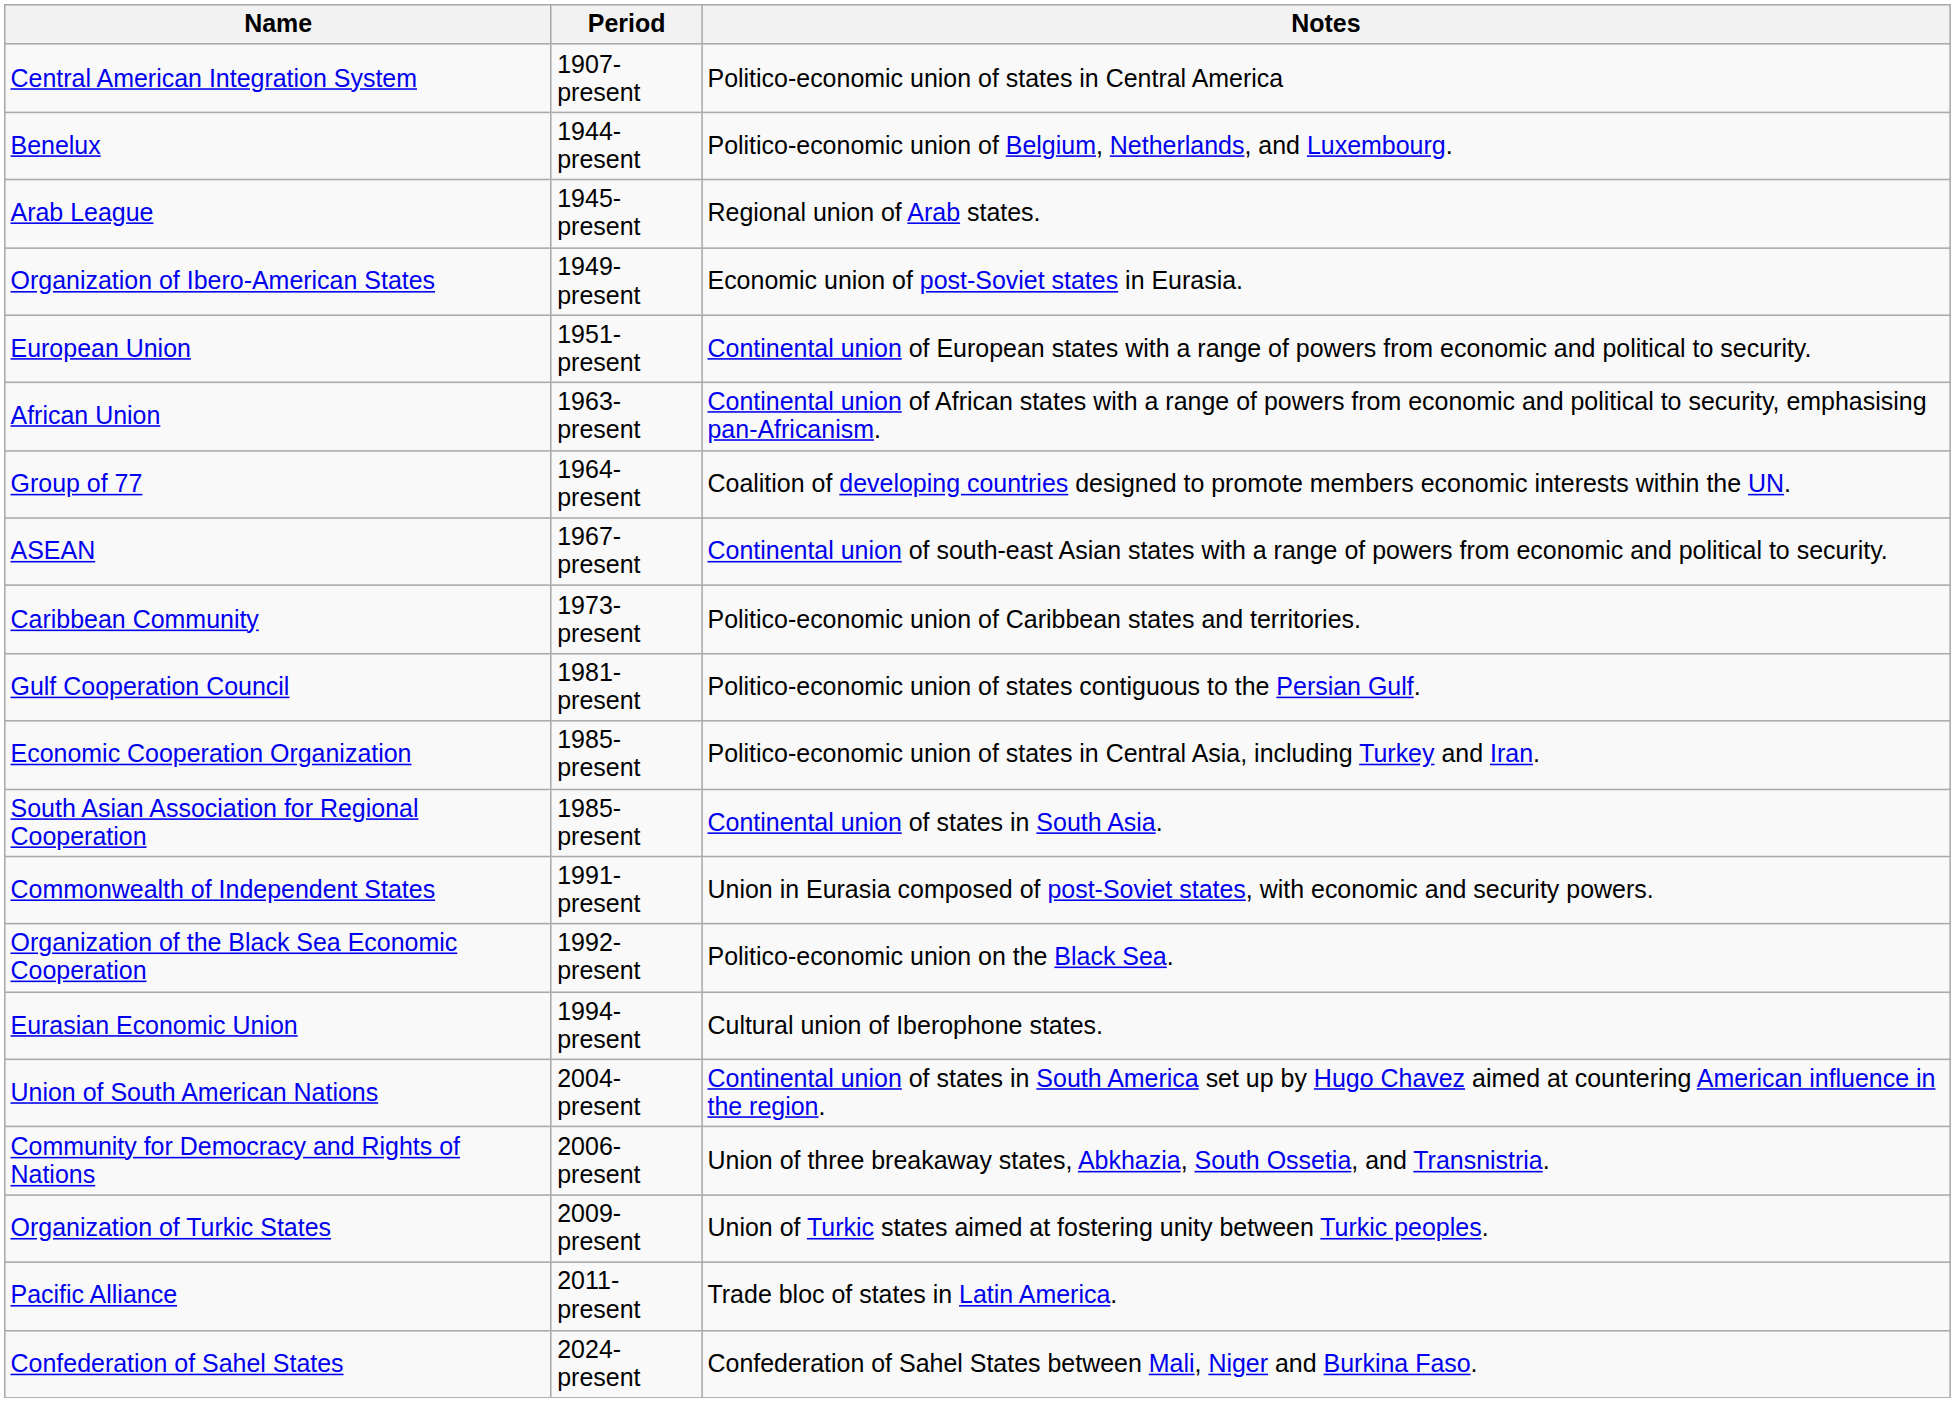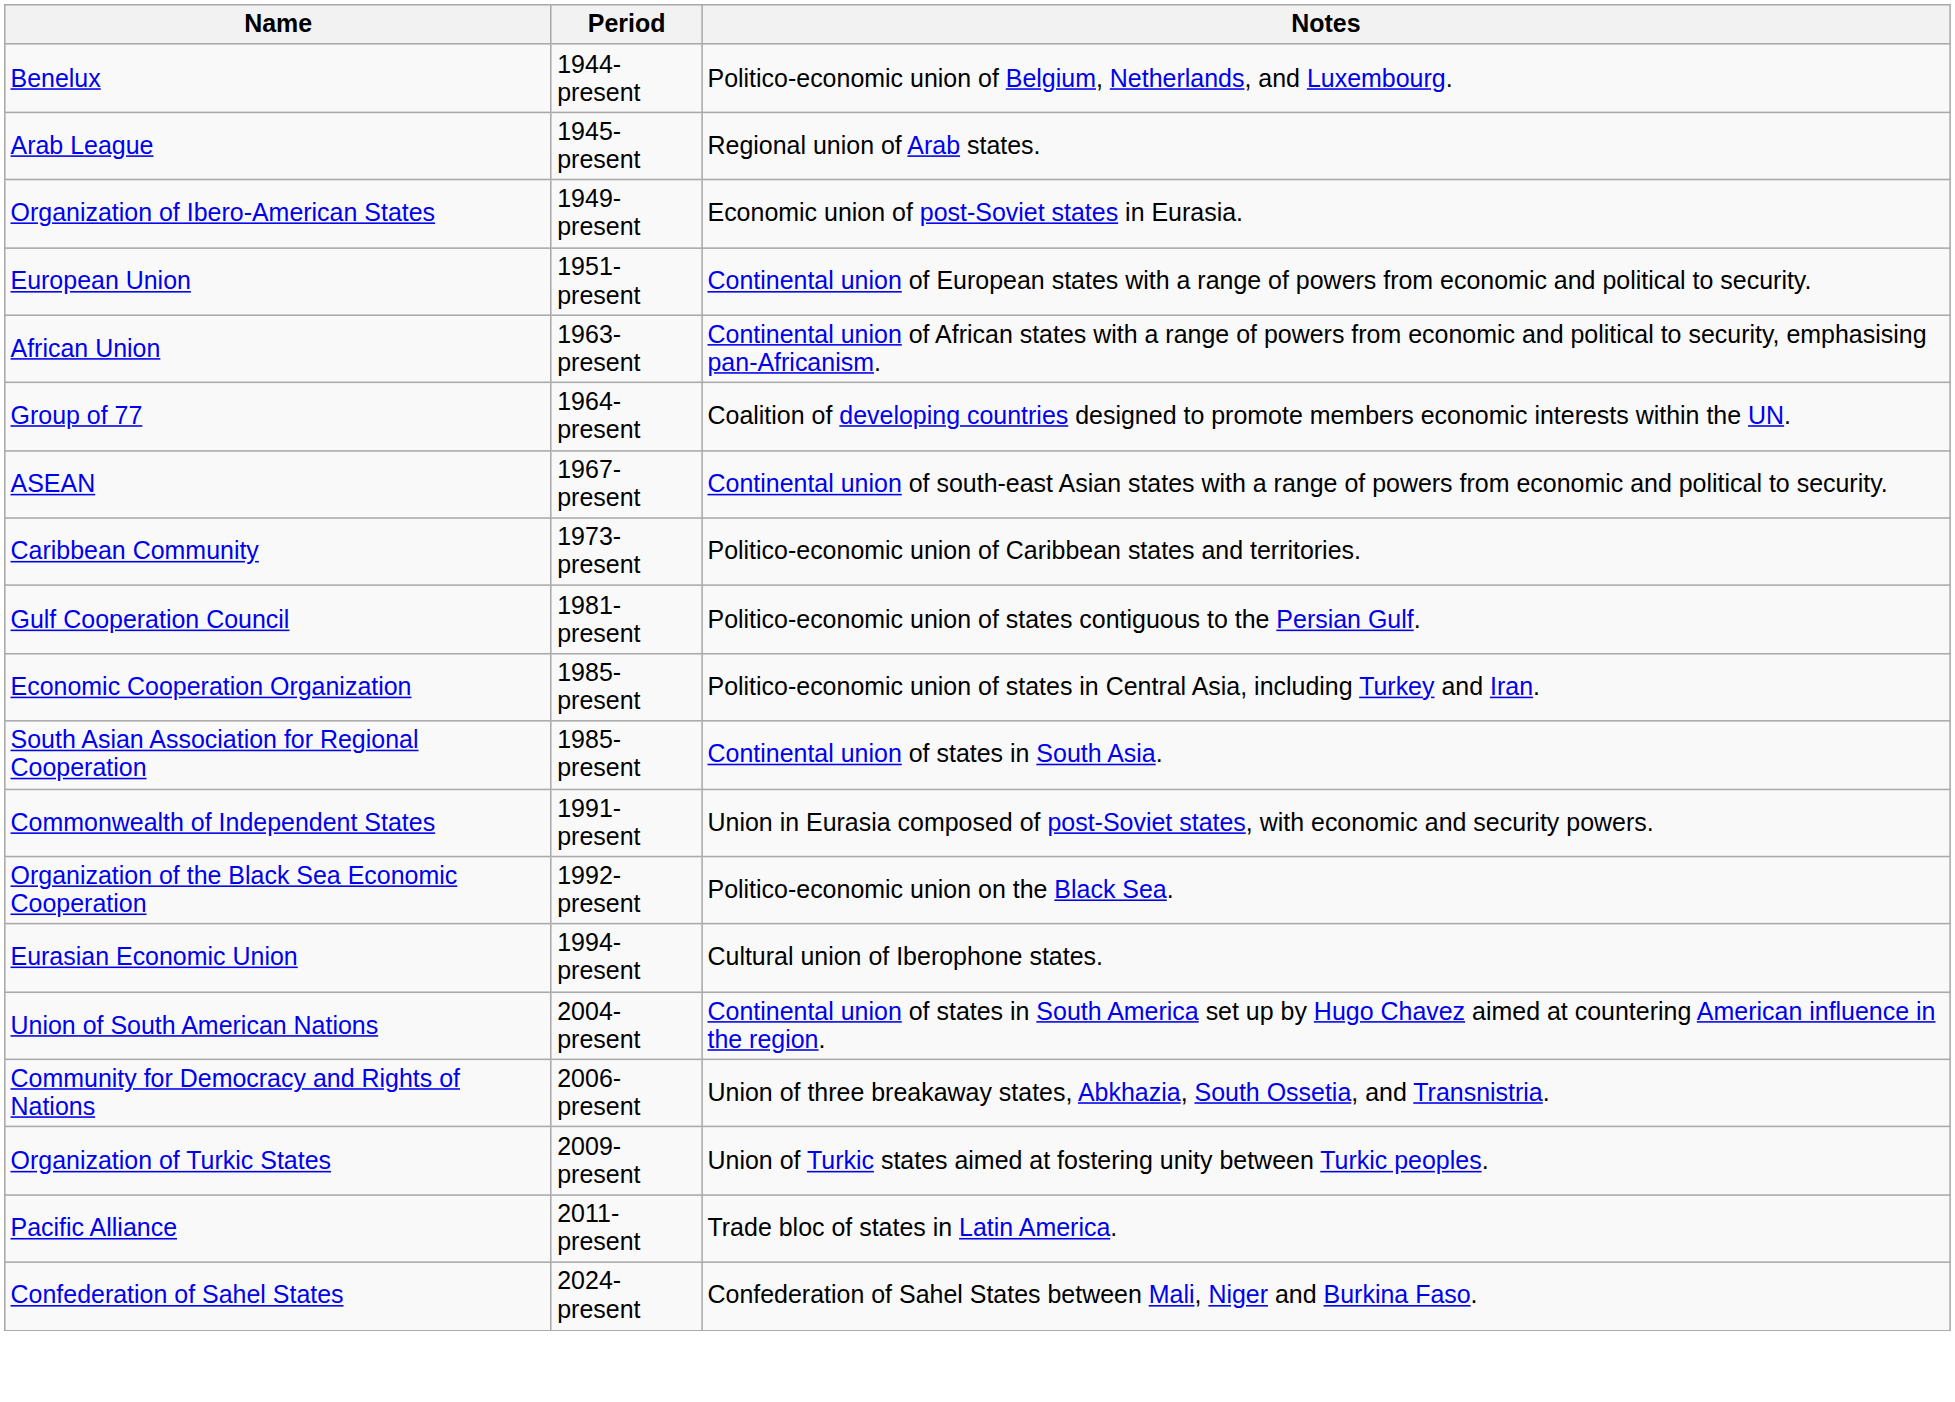- row: Central American Integration System | 1907-present | Politico-economic union of states in Central America
